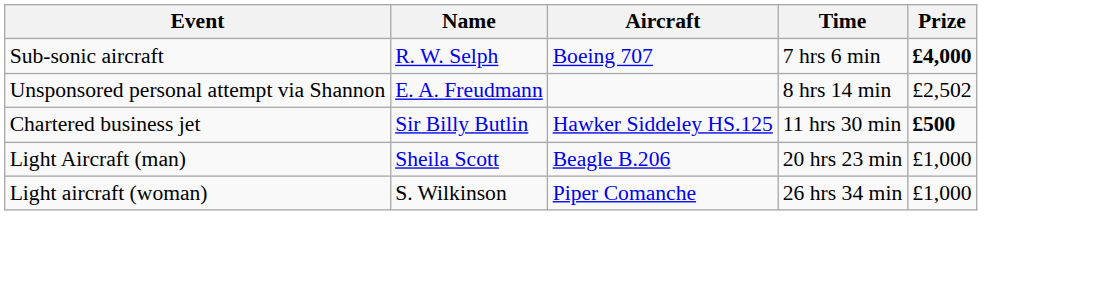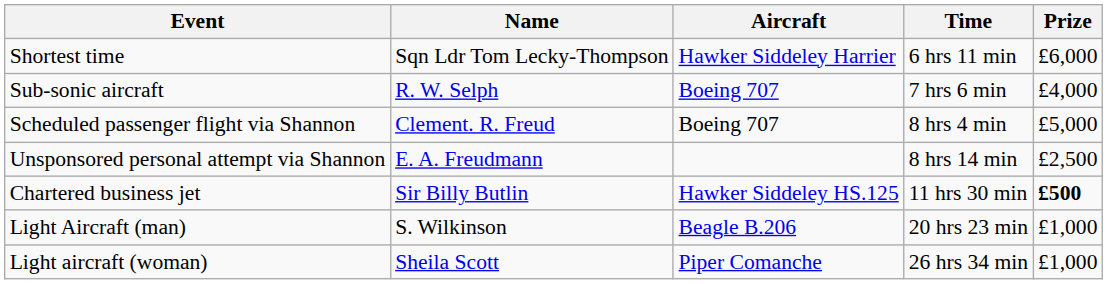+ row: Shortest time | Sqn Ldr Tom Lecky-Thompson | Hawker Siddeley Harrier | 6 hrs 11 min | £6,000
Sub-sonic aircraft | Prize: bold -> normal
+ row: Scheduled passenger flight via Shannon | Clement. R. Freud | Boeing 707 | 8 hrs 4 min | £5,000
Unsponsored personal attempt via Shannon | Prize: £2,502 -> £2,500
Light Aircraft (man) | Name: Sheila Scott -> S. Wilkinson
Light aircraft (woman) | Name: S. Wilkinson -> Sheila Scott
